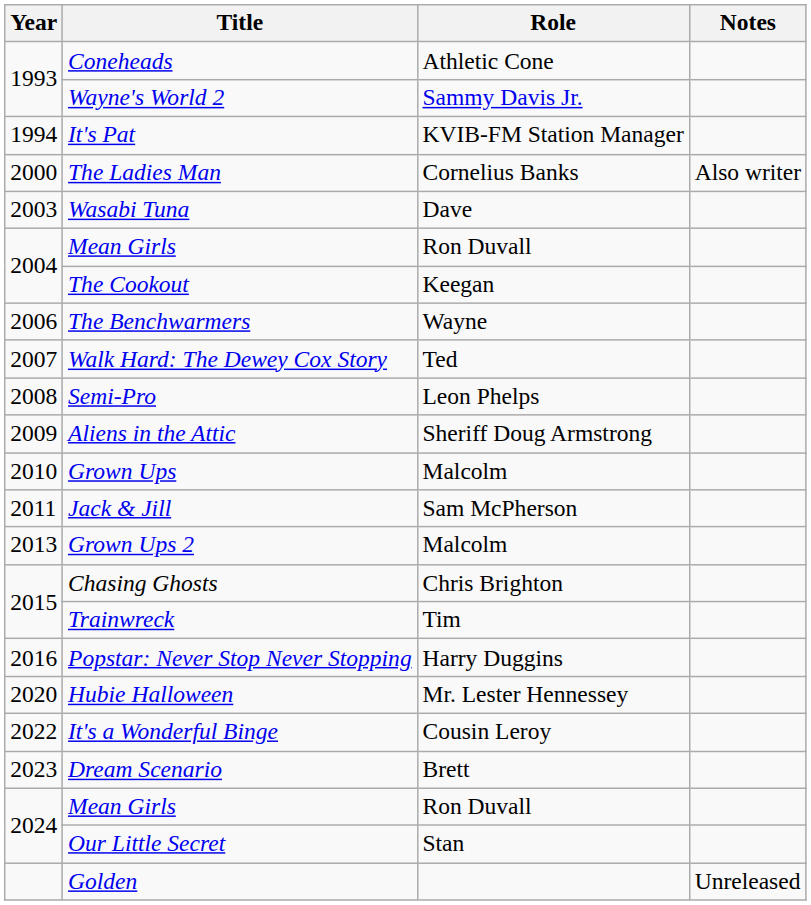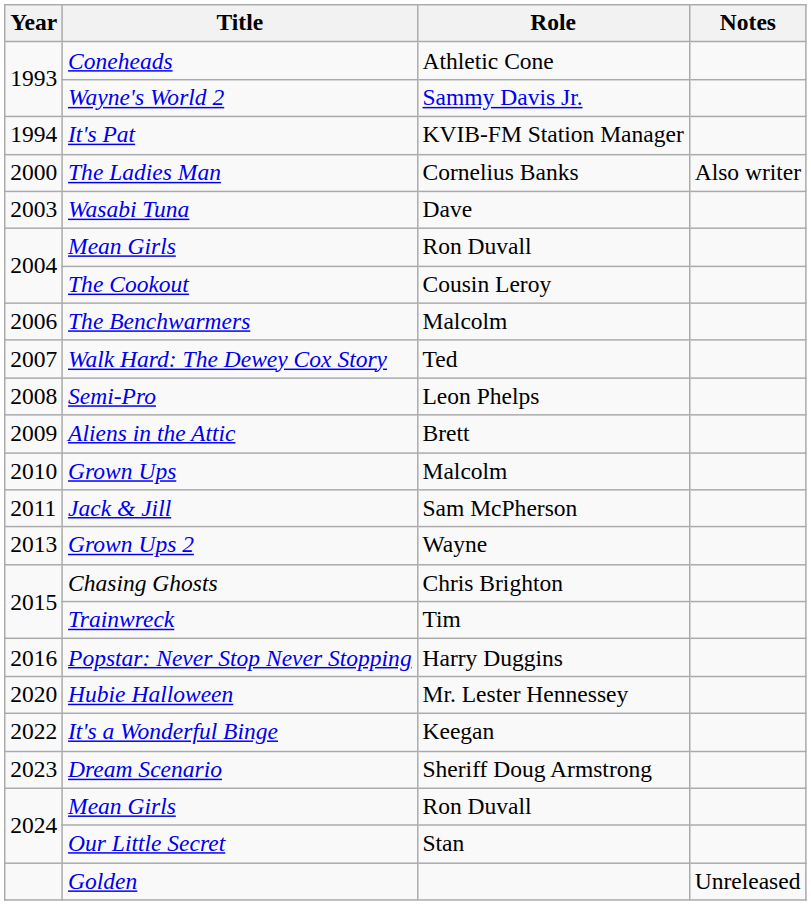The Cookout | Role: Keegan -> Cousin Leroy
The Benchwarmers | Role: Wayne -> Malcolm
Aliens in the Attic | Role: Sheriff Doug Armstrong -> Brett
Grown Ups 2 | Role: Malcolm -> Wayne
It's a Wonderful Binge | Role: Cousin Leroy -> Keegan
Dream Scenario | Role: Brett -> Sheriff Doug Armstrong
